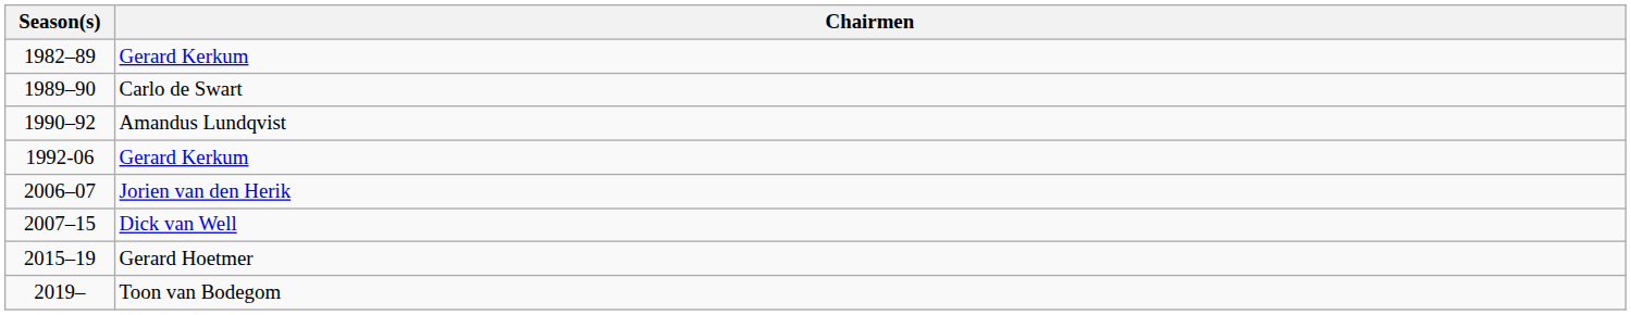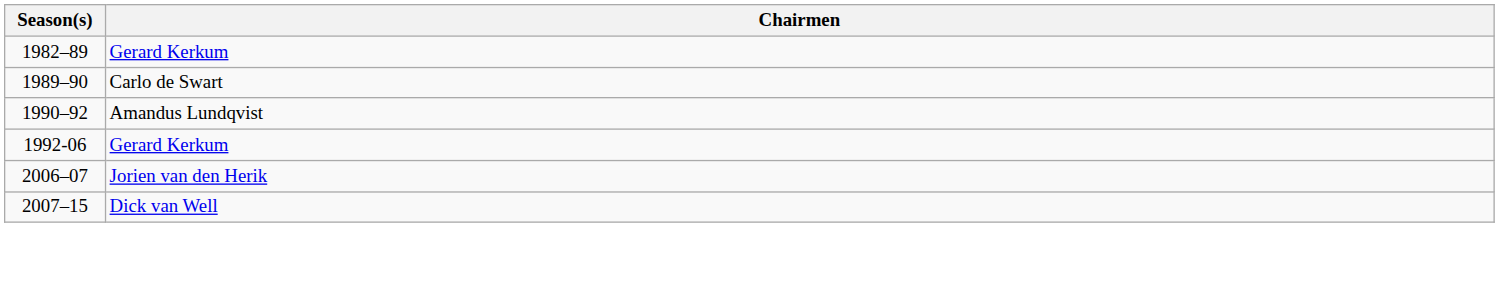- row: 2015–19 | Gerard Hoetmer
- row: 2019– | Toon van Bodegom
